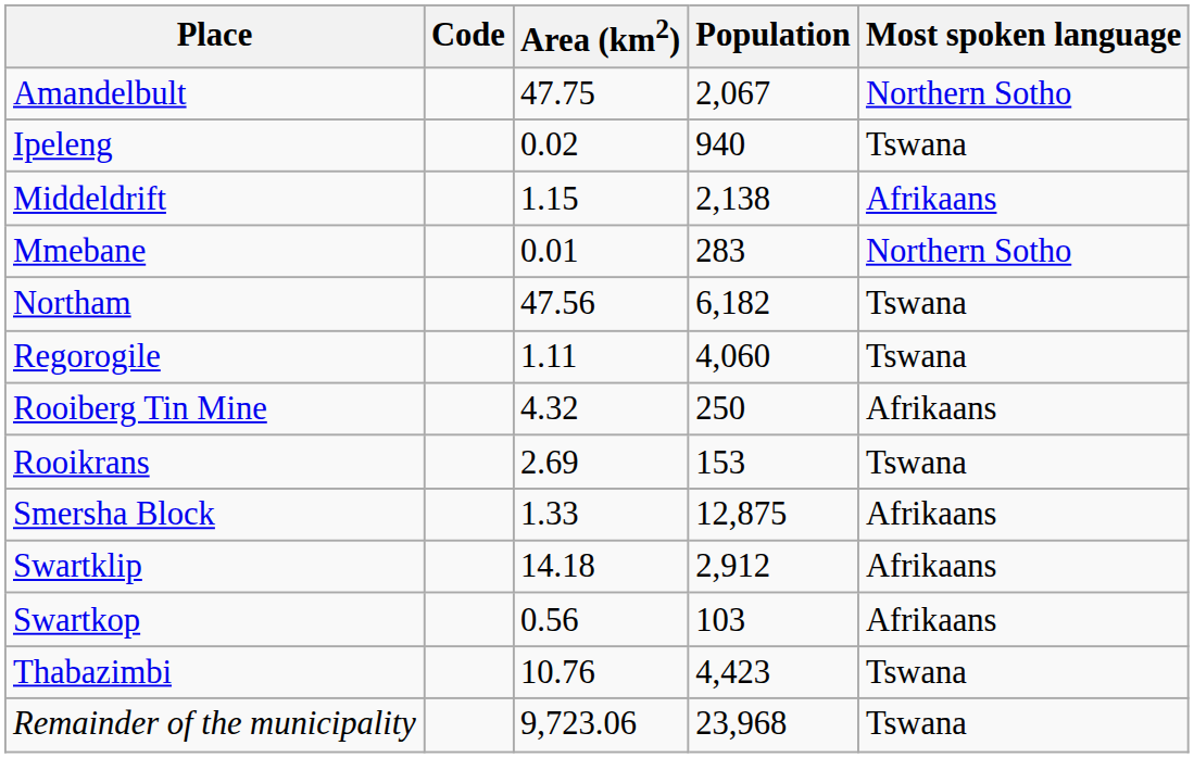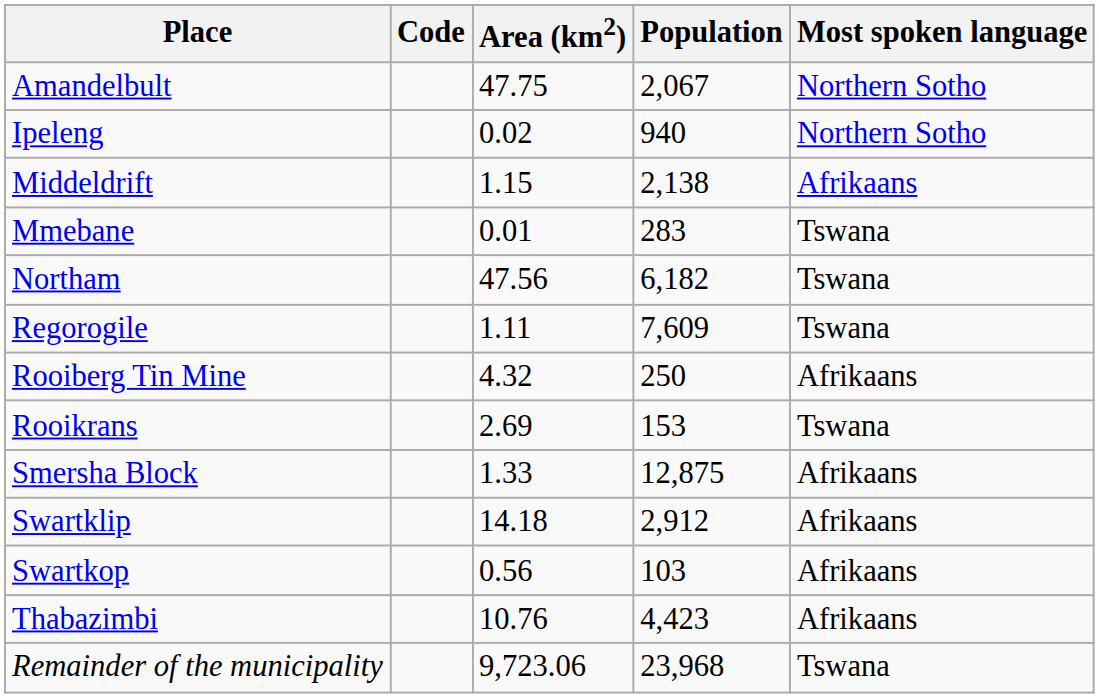Ipeleng | Most spoken language: Tswana -> Northern Sotho
Mmebane | Most spoken language: Northern Sotho -> Tswana
Regorogile | Population: 4,060 -> 7,609
Thabazimbi | Most spoken language: Tswana -> Afrikaans
